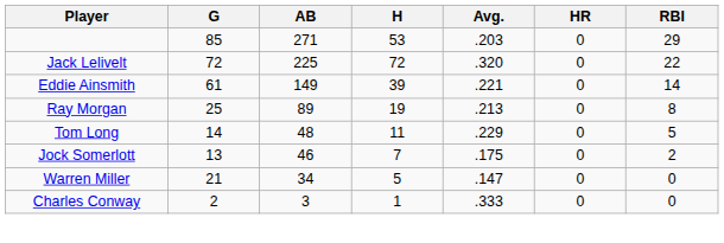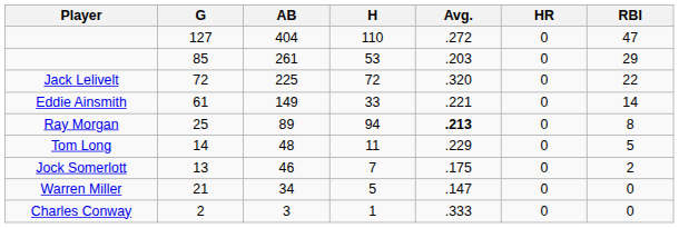+ row: 127 | 404 | 110 | .272 | 0 | 47
85 | AB: 271 -> 261
61 | H: 39 -> 33
25 | H: 19 -> 94
25 | Avg.: normal -> bold
